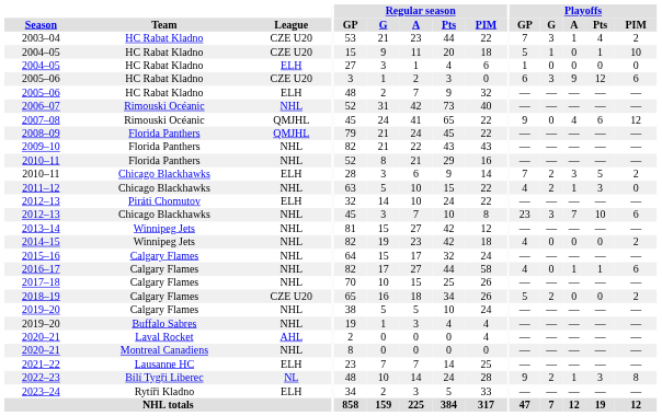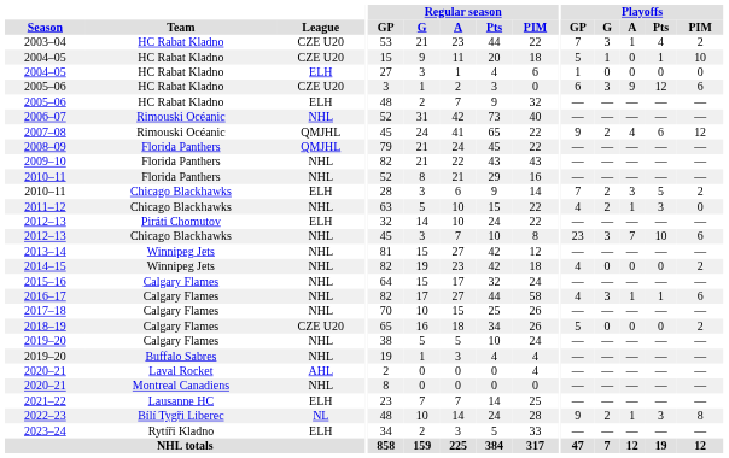2007–08 | Playoffs / G: 0 -> 2
2016–17 | Playoffs / G: 0 -> 3
2018–19 | Playoffs / G: 2 -> 0
